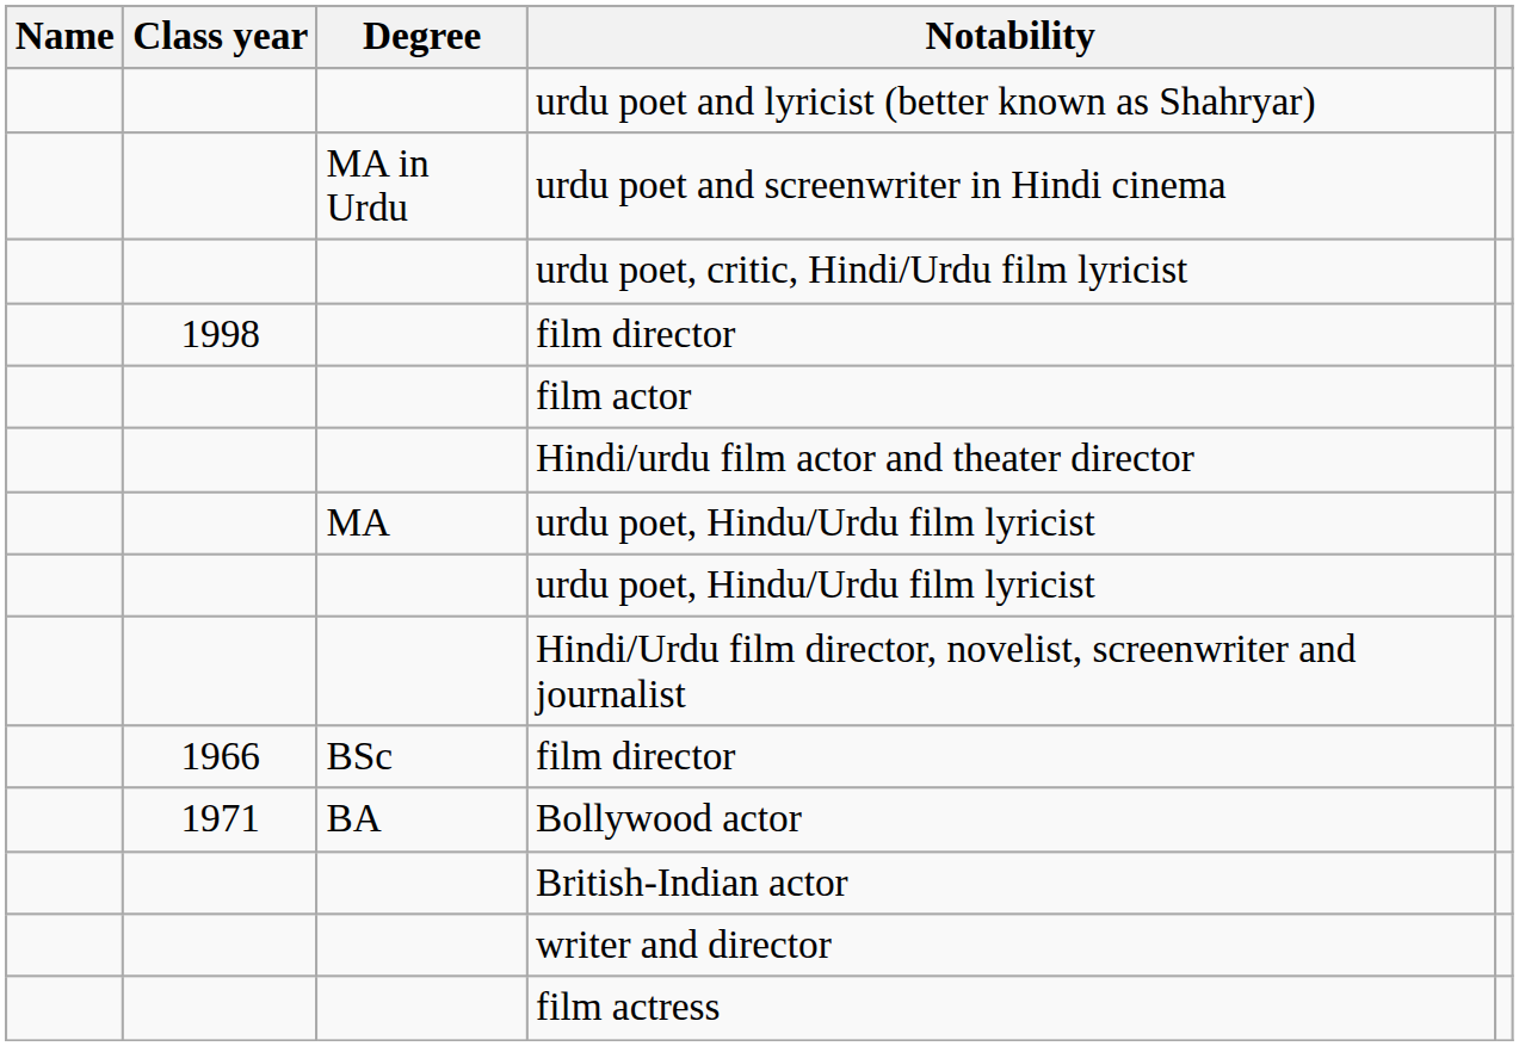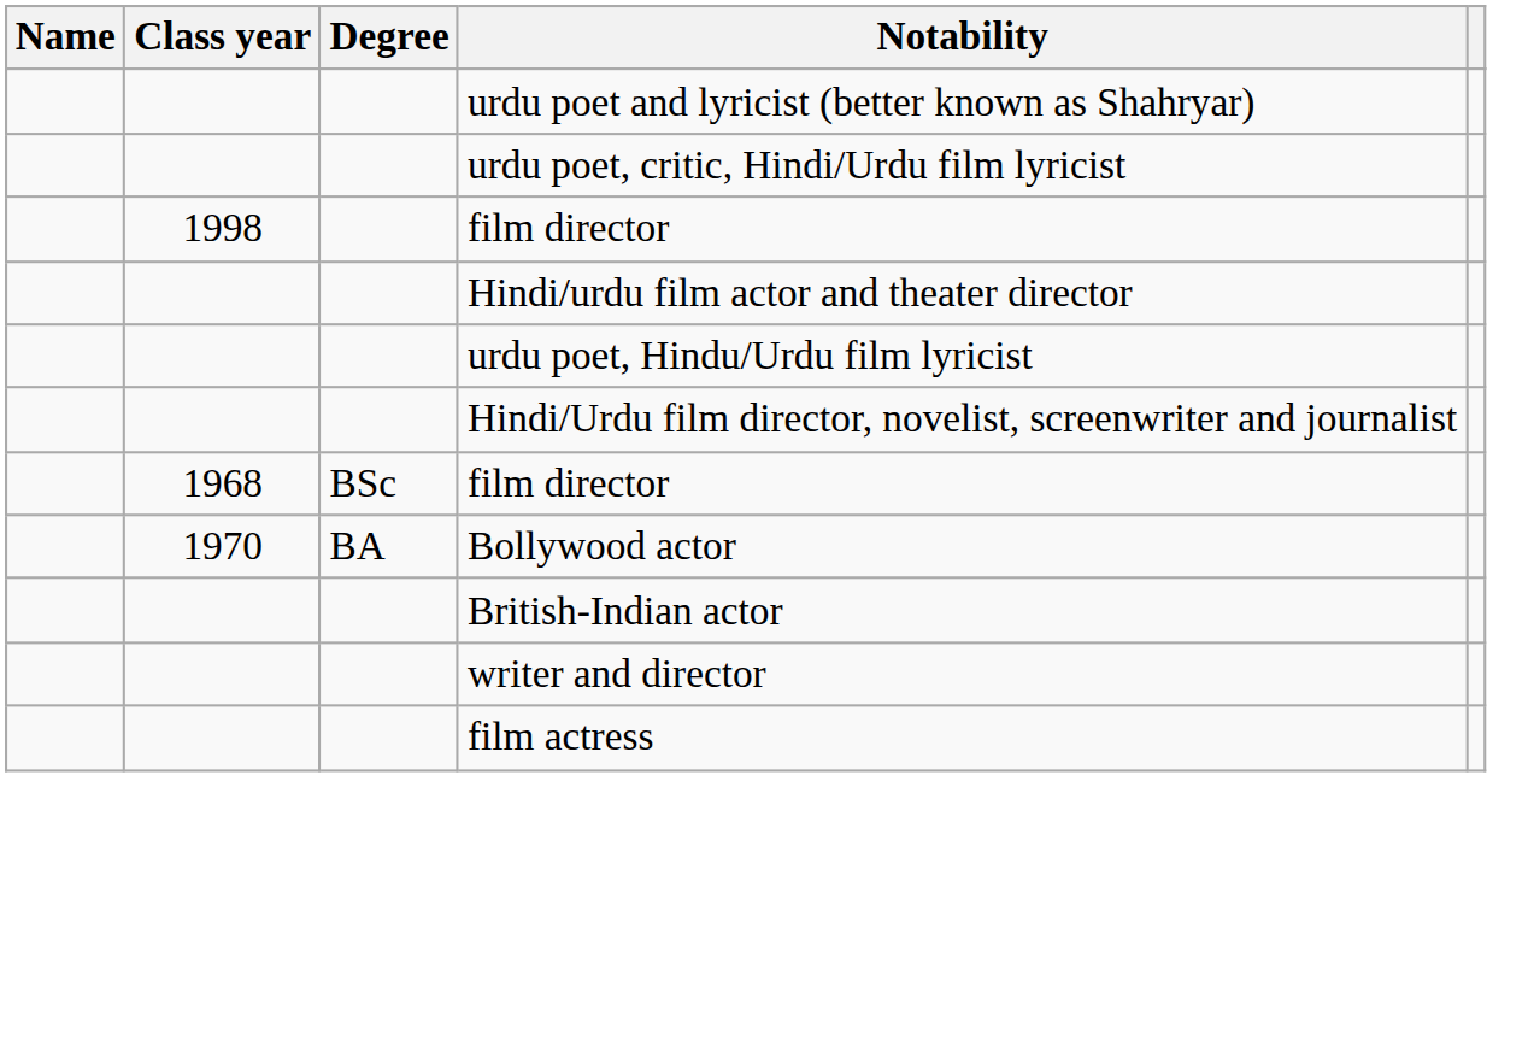- row: MA in Urdu | urdu poet and screenwriter in Hindi cinema
- row: film actor
- row: MA | urdu poet, Hindu/Urdu film lyricist
BSc / film director | Class year: 1966 -> 1968
Bollywood actor | Class year: 1971 -> 1970
